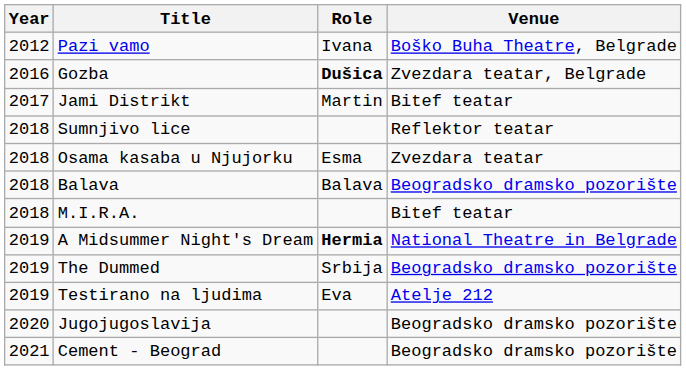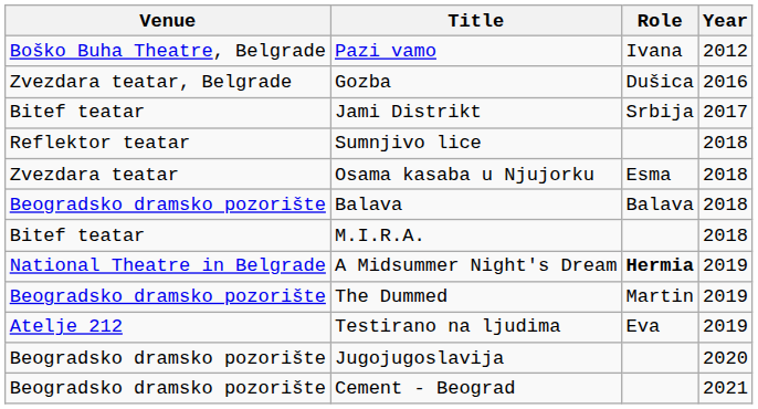columns swapped: Year <-> Venue
Gozba | Role: bold -> normal
Jami Distrikt | Role: Martin -> Srbija
The Dummed | Role: Srbija -> Martin
